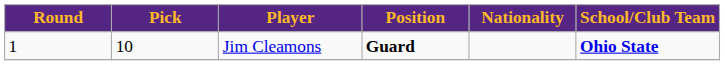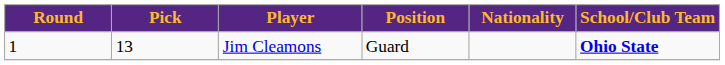Jim Cleamons | Pick: 10 -> 13
Jim Cleamons | Position: bold -> normal
